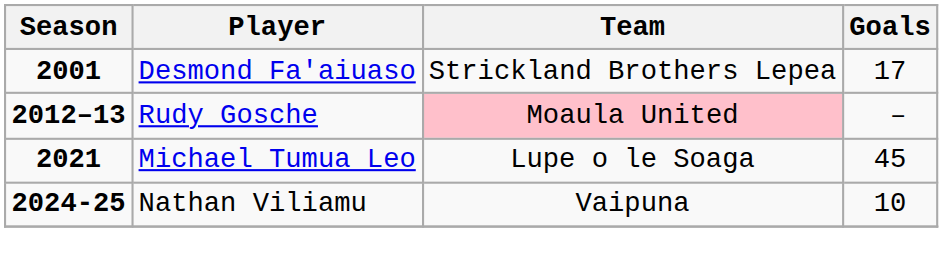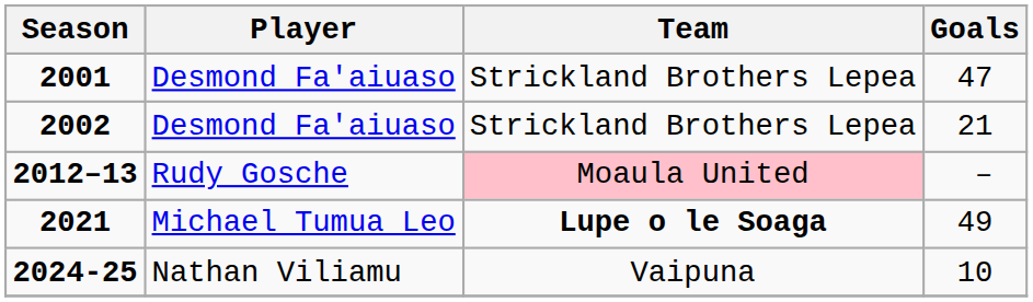2001 | Goals: 17 -> 47
+ row: 2002 | Desmond Fa'aiuaso | Strickland Brothers Lepea | 21
2021 | Team: normal -> bold
2021 | Goals: 45 -> 49
